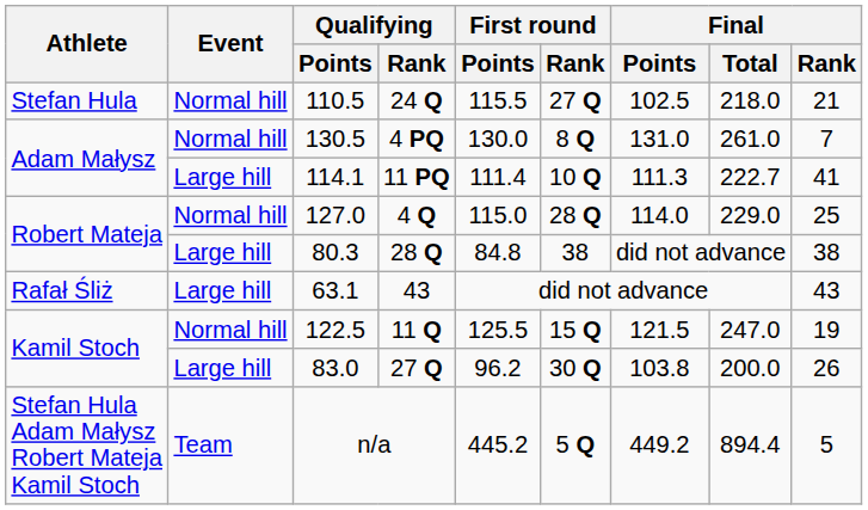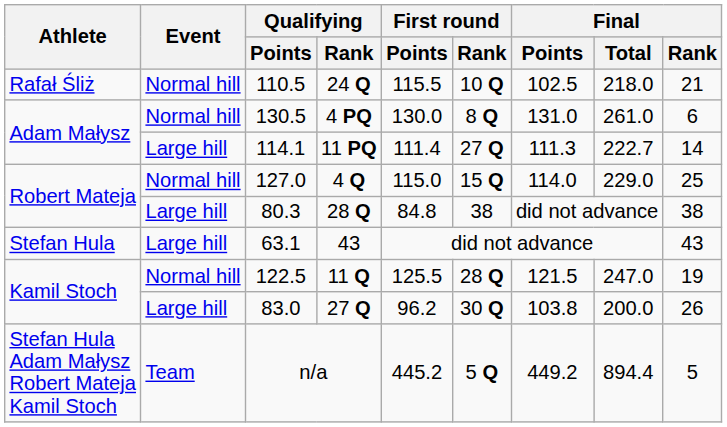110.5 | Athlete: Stefan Hula -> Rafał Śliż
110.5 | First round / Rank: 27 Q -> 10 Q
130.5 | Final / Rank: 7 -> 6
114.1 | First round / Rank: 10 Q -> 27 Q
114.1 | Final / Rank: 41 -> 14
127.0 | First round / Rank: 28 Q -> 15 Q
63.1 | Athlete: Rafał Śliż -> Stefan Hula
122.5 | First round / Rank: 15 Q -> 28 Q
